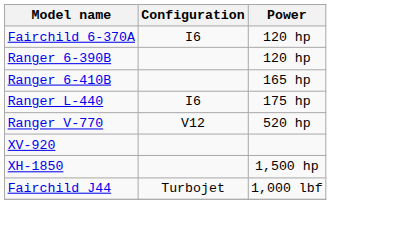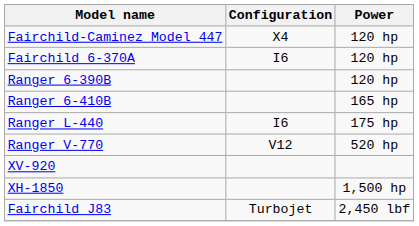+ row: Fairchild-Caminez Model 447 | X4 | 120 hp
- row: Fairchild J44 | Turbojet | 1,000 lbf
+ row: Fairchild J83 | Turbojet | 2,450 lbf
